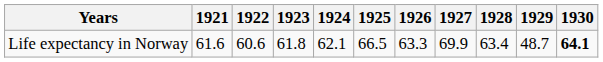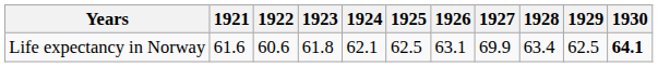Life expectancy in Norway | 1925: 66.5 -> 62.5
Life expectancy in Norway | 1926: 63.3 -> 63.1
Life expectancy in Norway | 1929: 48.7 -> 62.5
